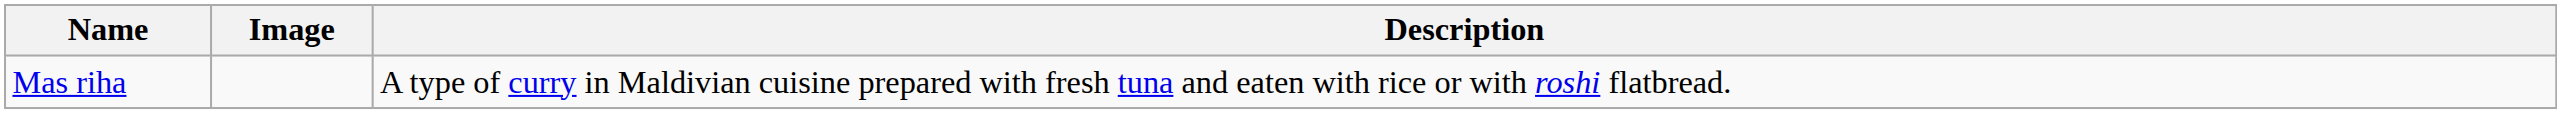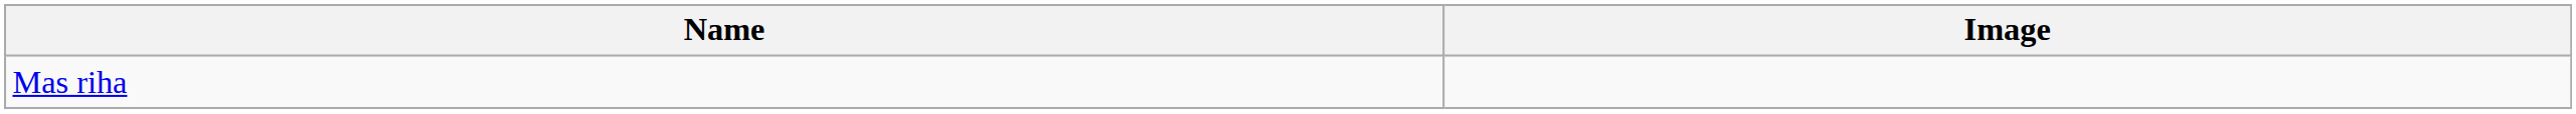- column: Description | A type of curry in Maldivian cuisine prepared with fresh tuna and eaten with rice or with roshi flatbread.
